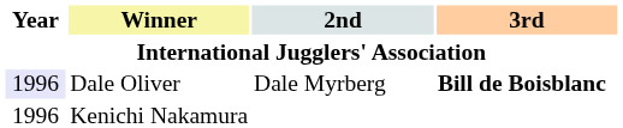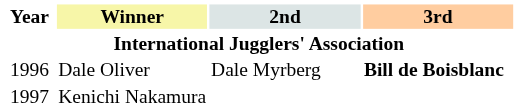Dale Oliver | Year: lavender background -> no background
Kenichi Nakamura | Year: 1996 -> 1997
